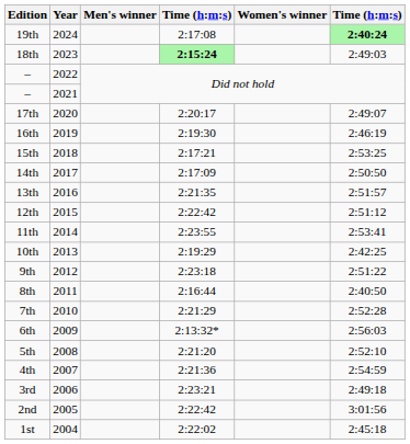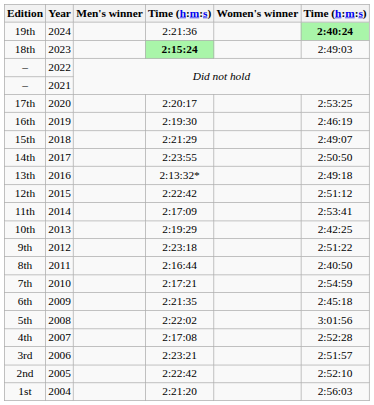19th | column 4: 2:17:08 -> 2:21:36
17th | column 6: 2:49:07 -> 2:53:25
15th | column 4: 2:17:21 -> 2:21:29
15th | column 6: 2:53:25 -> 2:49:07
14th | column 4: 2:17:09 -> 2:23:55
13th | column 4: 2:21:35 -> 2:13:32*
13th | column 6: 2:51:57 -> 2:49:18
11th | column 4: 2:23:55 -> 2:17:09
7th | column 4: 2:21:29 -> 2:17:21
7th | column 6: 2:52:28 -> 2:54:59
6th | column 4: 2:13:32* -> 2:21:35
6th | column 6: 2:56:03 -> 2:45:18
5th | column 4: 2:21:20 -> 2:22:02
5th | column 6: 2:52:10 -> 3:01:56
4th | column 4: 2:21:36 -> 2:17:08
4th | column 6: 2:54:59 -> 2:52:28
3rd | column 6: 2:49:18 -> 2:51:57
2nd | column 6: 3:01:56 -> 2:52:10
1st | column 4: 2:22:02 -> 2:21:20
1st | column 6: 2:45:18 -> 2:56:03
